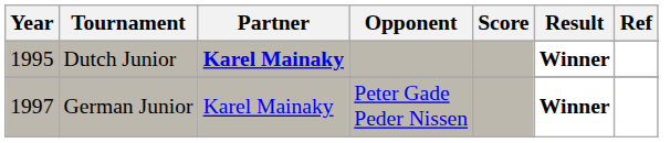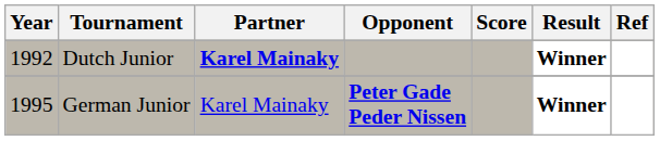Dutch Junior | Year: 1995 -> 1992
German Junior | Year: 1997 -> 1995
German Junior | Opponent: normal -> bold
